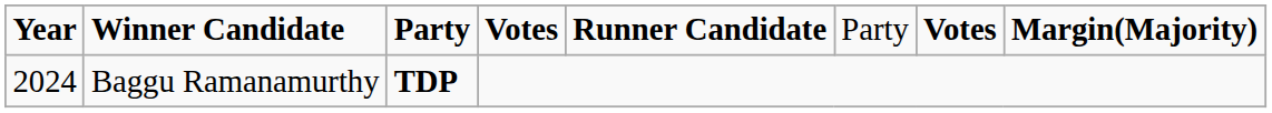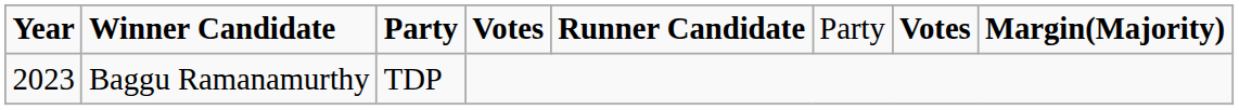Baggu Ramanamurthy | column 1: 2024 -> 2023
Baggu Ramanamurthy | column 3: bold -> normal
